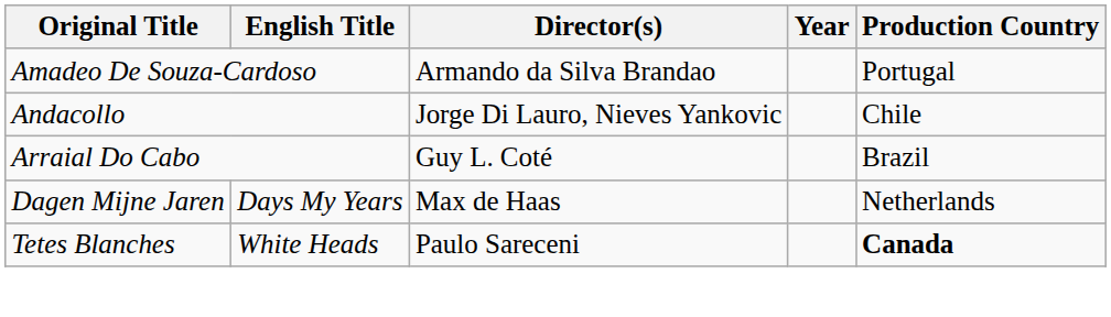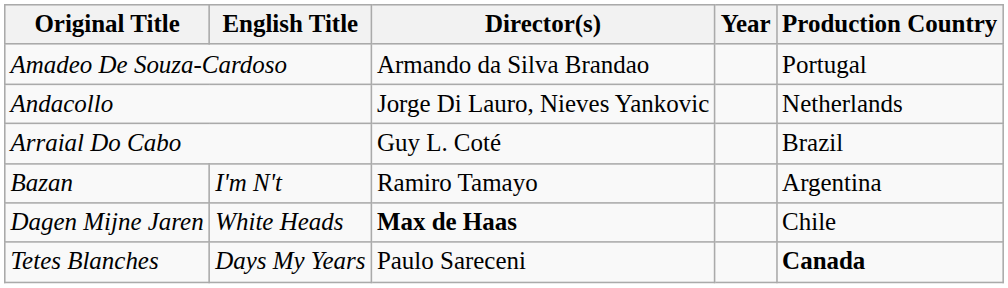Andacollo | Production Country: Chile -> Netherlands
+ row: Bazan | I'm N't | Ramiro Tamayo | Argentina
Dagen Mijne Jaren | English Title: Days My Years -> White Heads
Dagen Mijne Jaren | Director(s): normal -> bold
Dagen Mijne Jaren | Production Country: Netherlands -> Chile
Tetes Blanches | English Title: White Heads -> Days My Years
